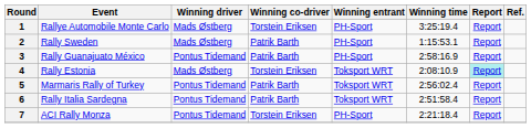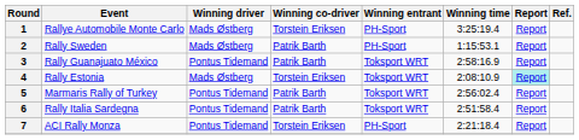3 | Winning entrant: PH-Sport -> Toksport WRT
